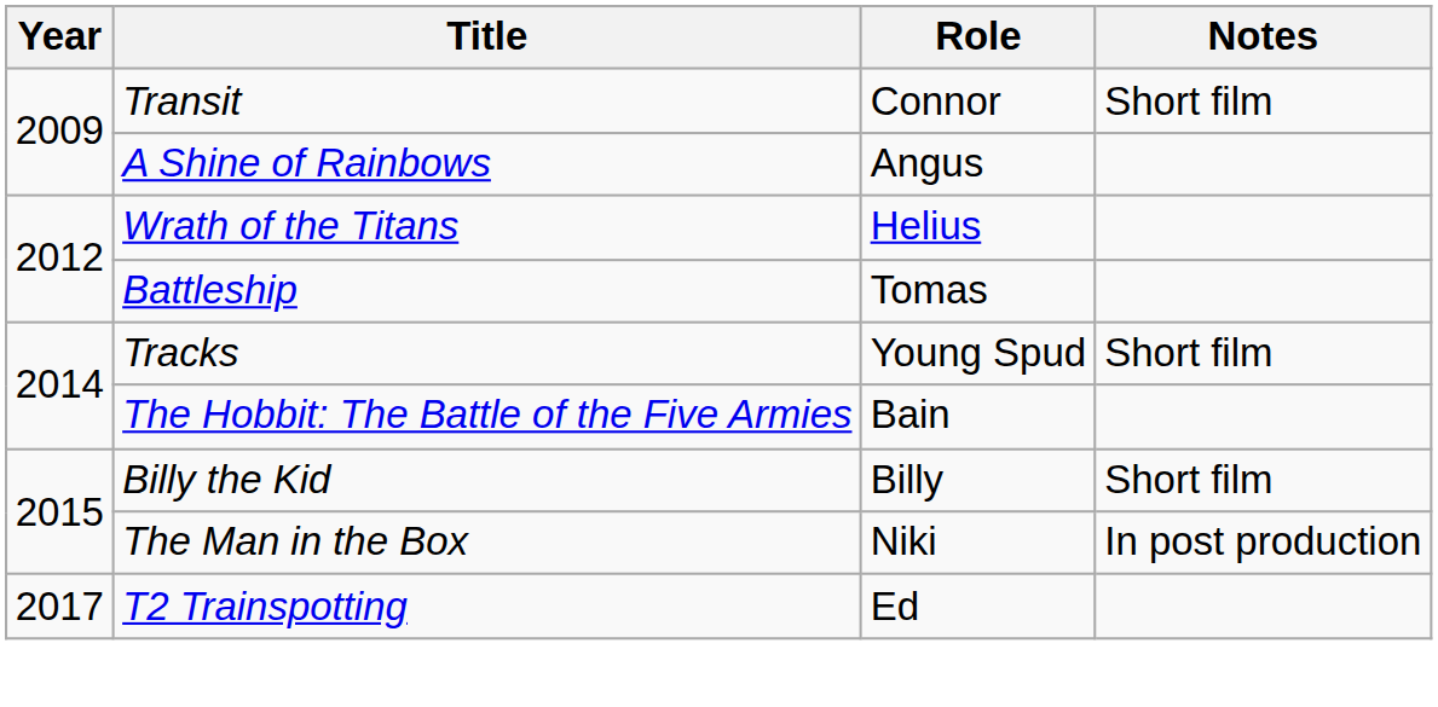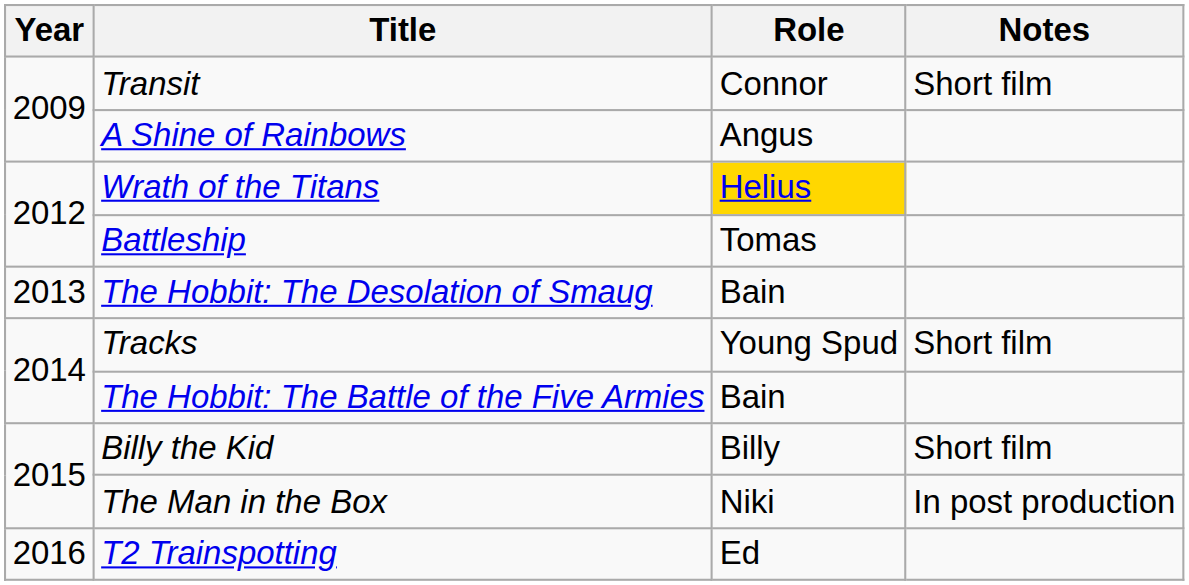Wrath of the Titans | Role: no background -> gold background
+ row: 2013 | The Hobbit: The Desolation of Smaug | Bain
T2 Trainspotting | Year: 2017 -> 2016
